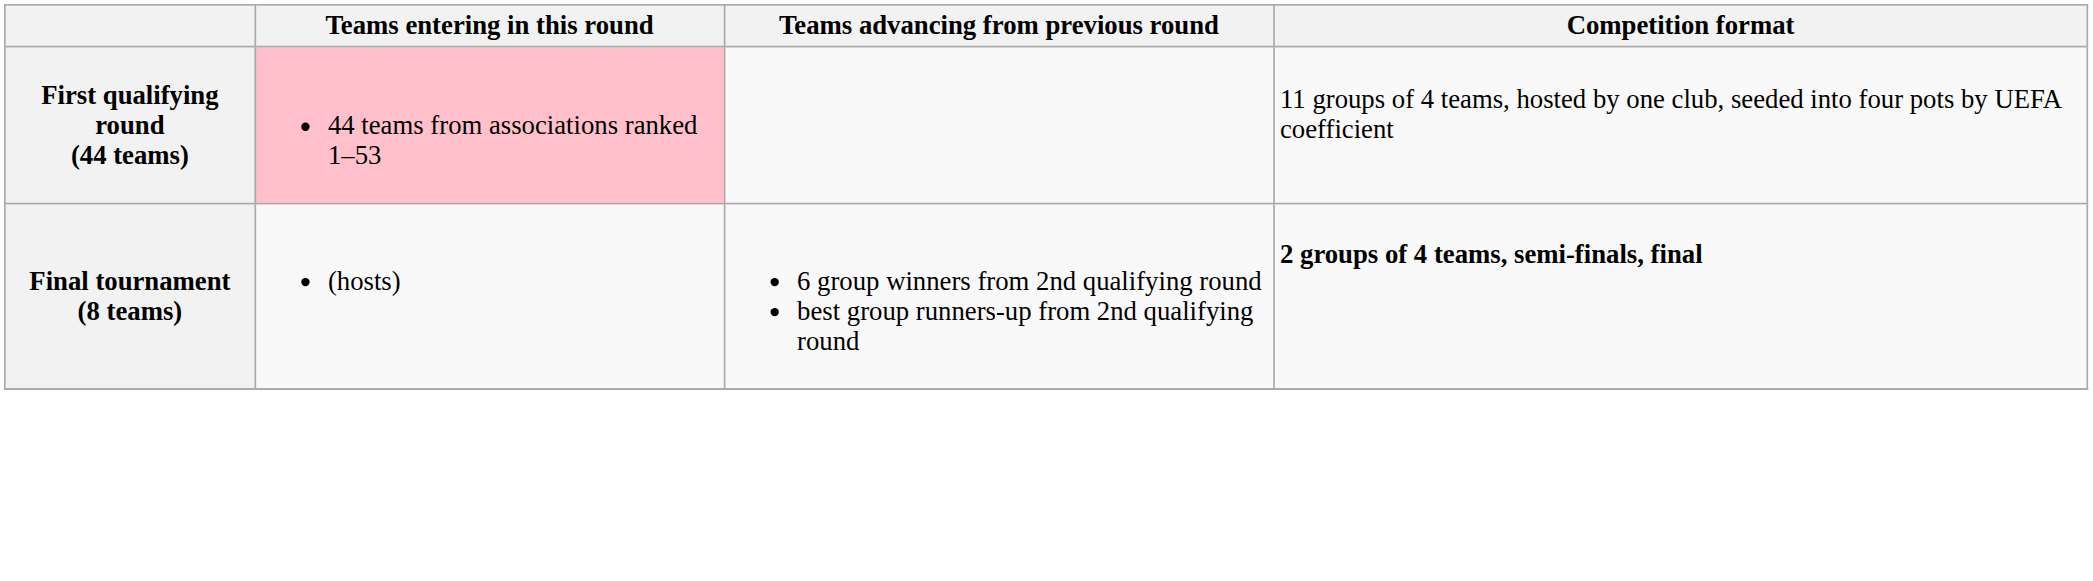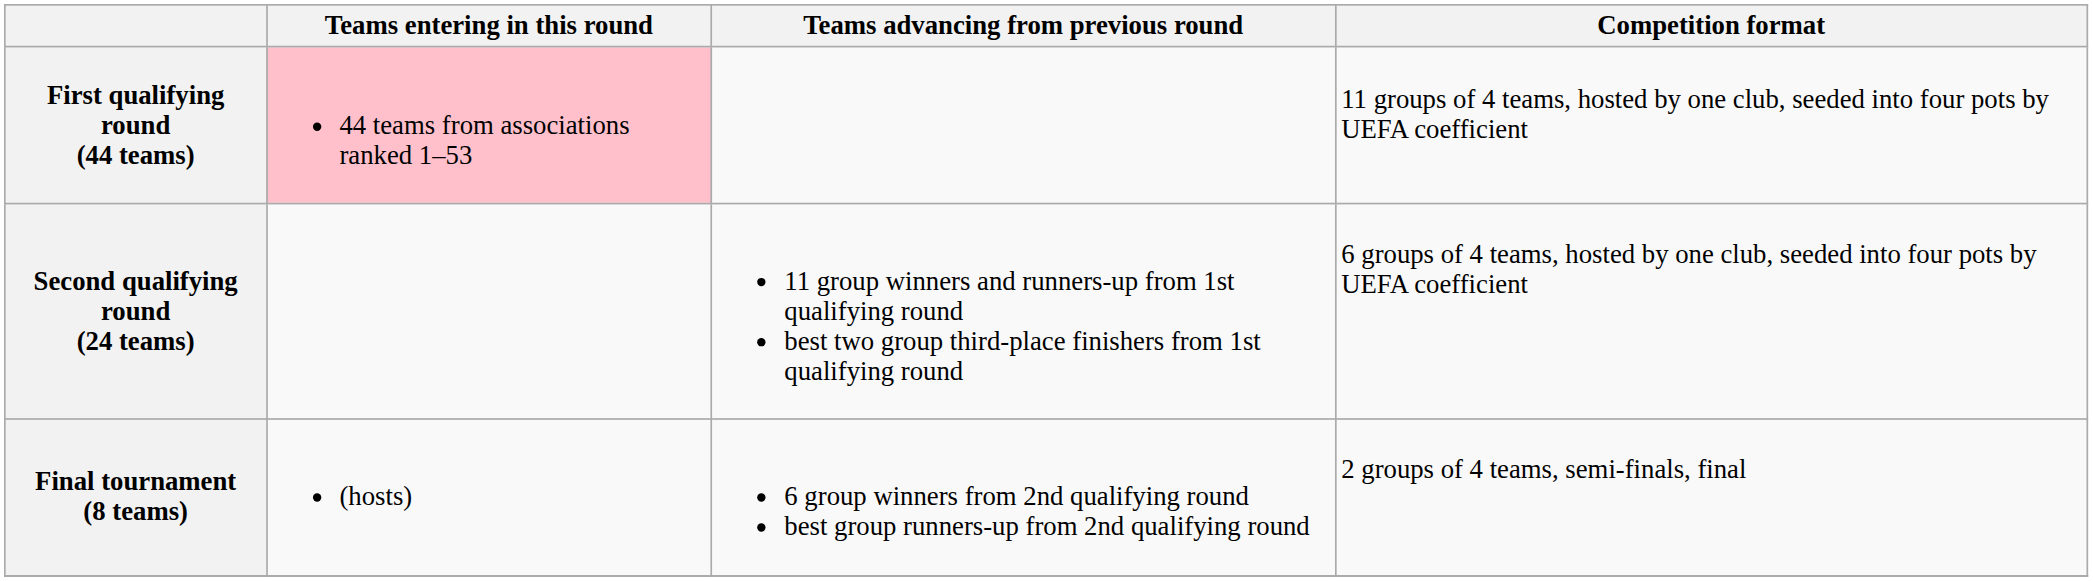+ row: Second qualifying round (24 teams) | 11 group winners and runners-up from 1st qualifying round best two group third-place finishers from 1st qualifying round | 6 groups of 4 teams, hosted by one club, seeded into four pots by UEFA coefficient
Final tournament (8 teams) | Competition format: bold -> normal
